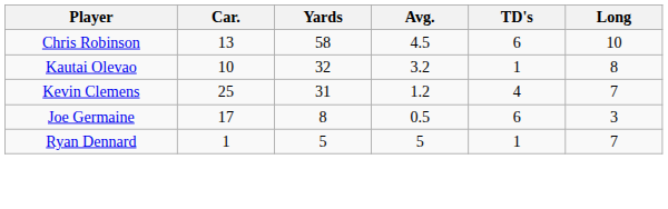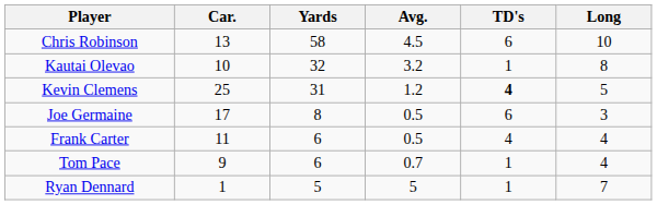Kevin Clemens | TD's: normal -> bold
Kevin Clemens | Long: 7 -> 5
+ row: Frank Carter | 11 | 6 | 0.5 | 4 | 4
+ row: Tom Pace | 9 | 6 | 0.7 | 1 | 4
